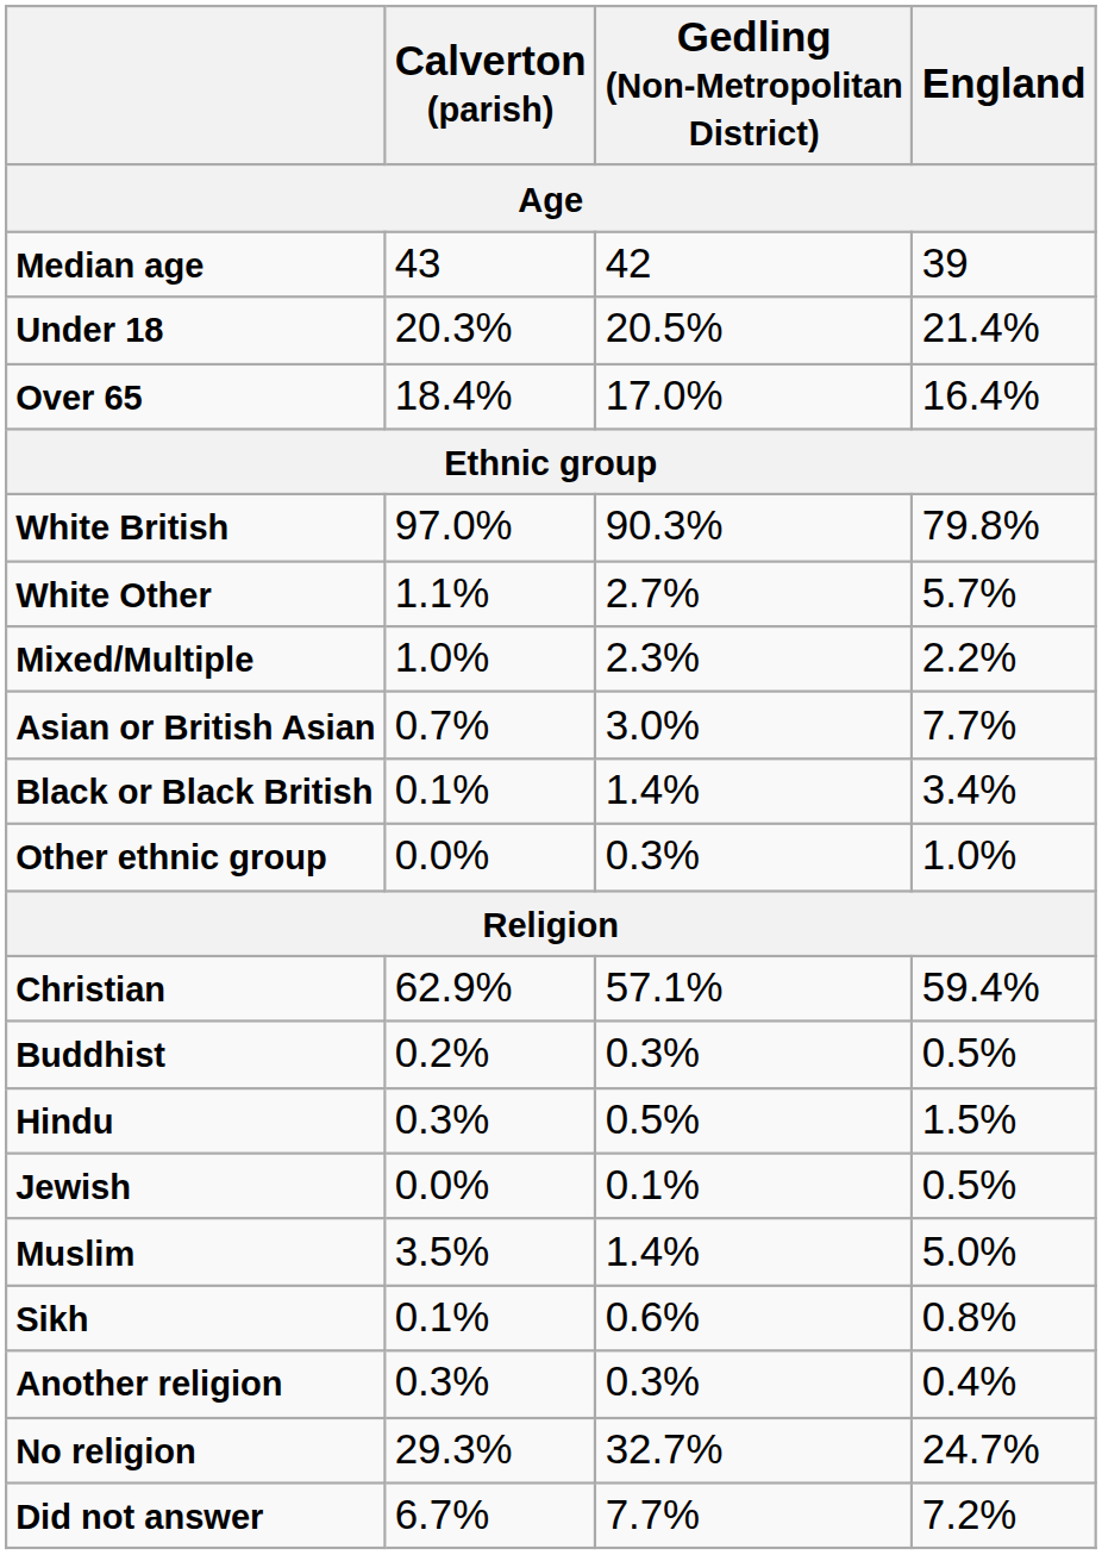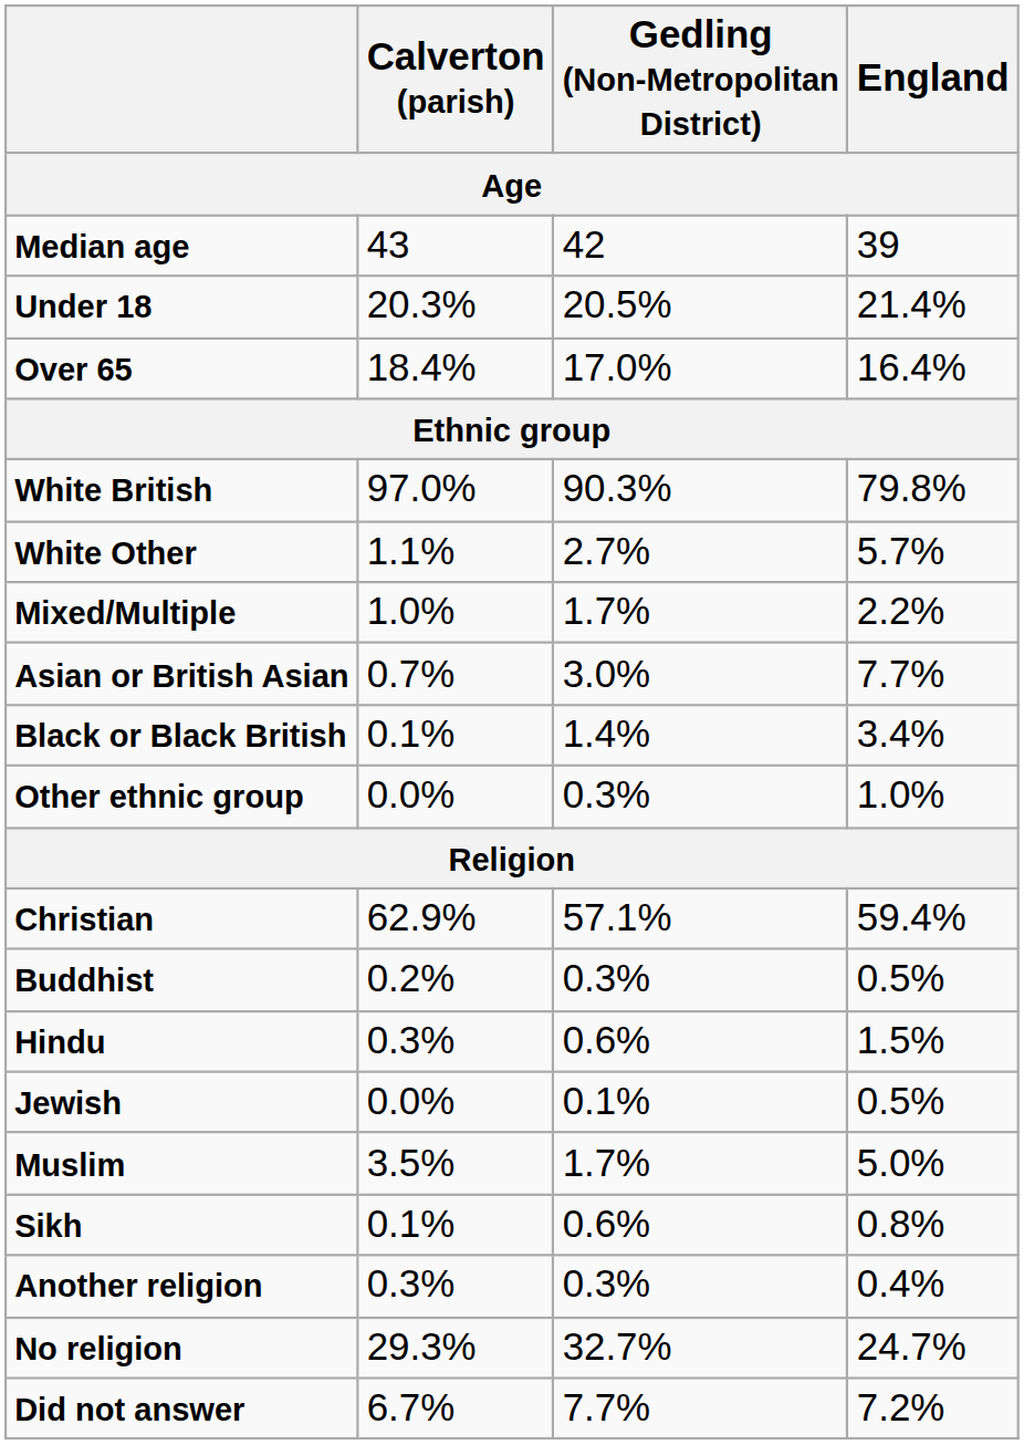Mixed/Multiple | Gedling (Non-Metropolitan District): 2.3% -> 1.7%
Hindu | Gedling (Non-Metropolitan District): 0.5% -> 0.6%
Muslim | Gedling (Non-Metropolitan District): 1.4% -> 1.7%
